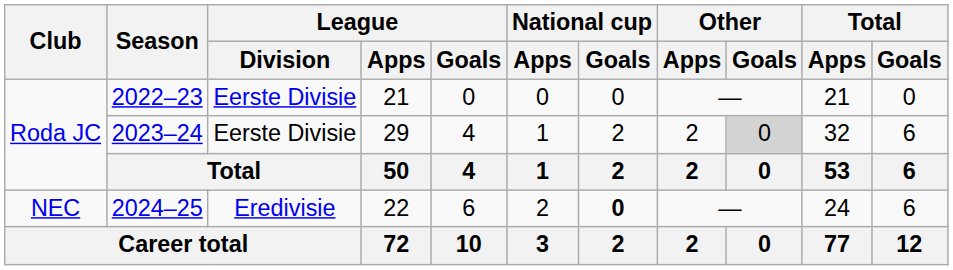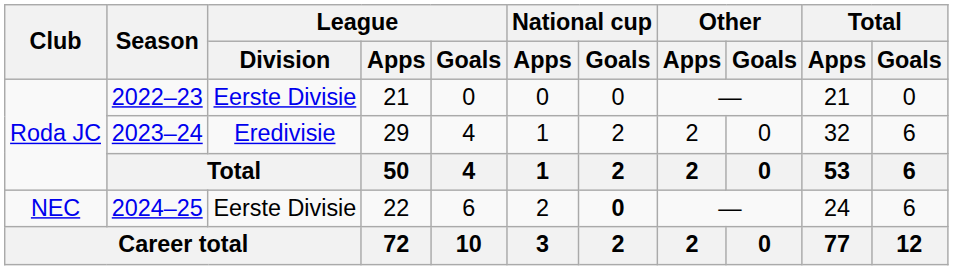2023–24 | League / Division: Eerste Divisie -> Eredivisie
2023–24 | Other / Goals: lightgrey background -> no background
2024–25 | League / Division: Eredivisie -> Eerste Divisie
